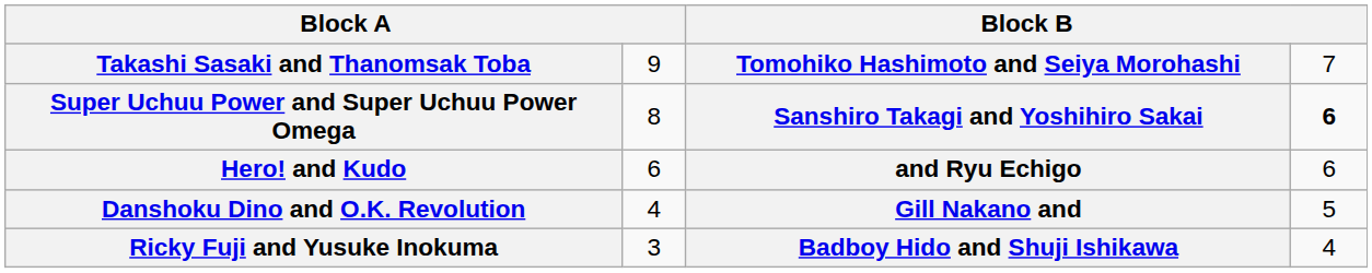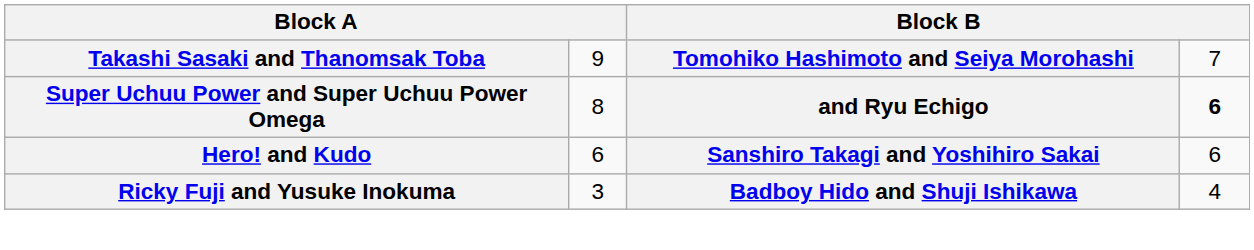Super Uchuu Power and Super Uchuu Power Omega | column 3: Sanshiro Takagi and Yoshihiro Sakai -> and Ryu Echigo
Hero! and Kudo | column 3: and Ryu Echigo -> Sanshiro Takagi and Yoshihiro Sakai
- row: Danshoku Dino and O.K. Revolution | 4 | Gill Nakano and | 5
